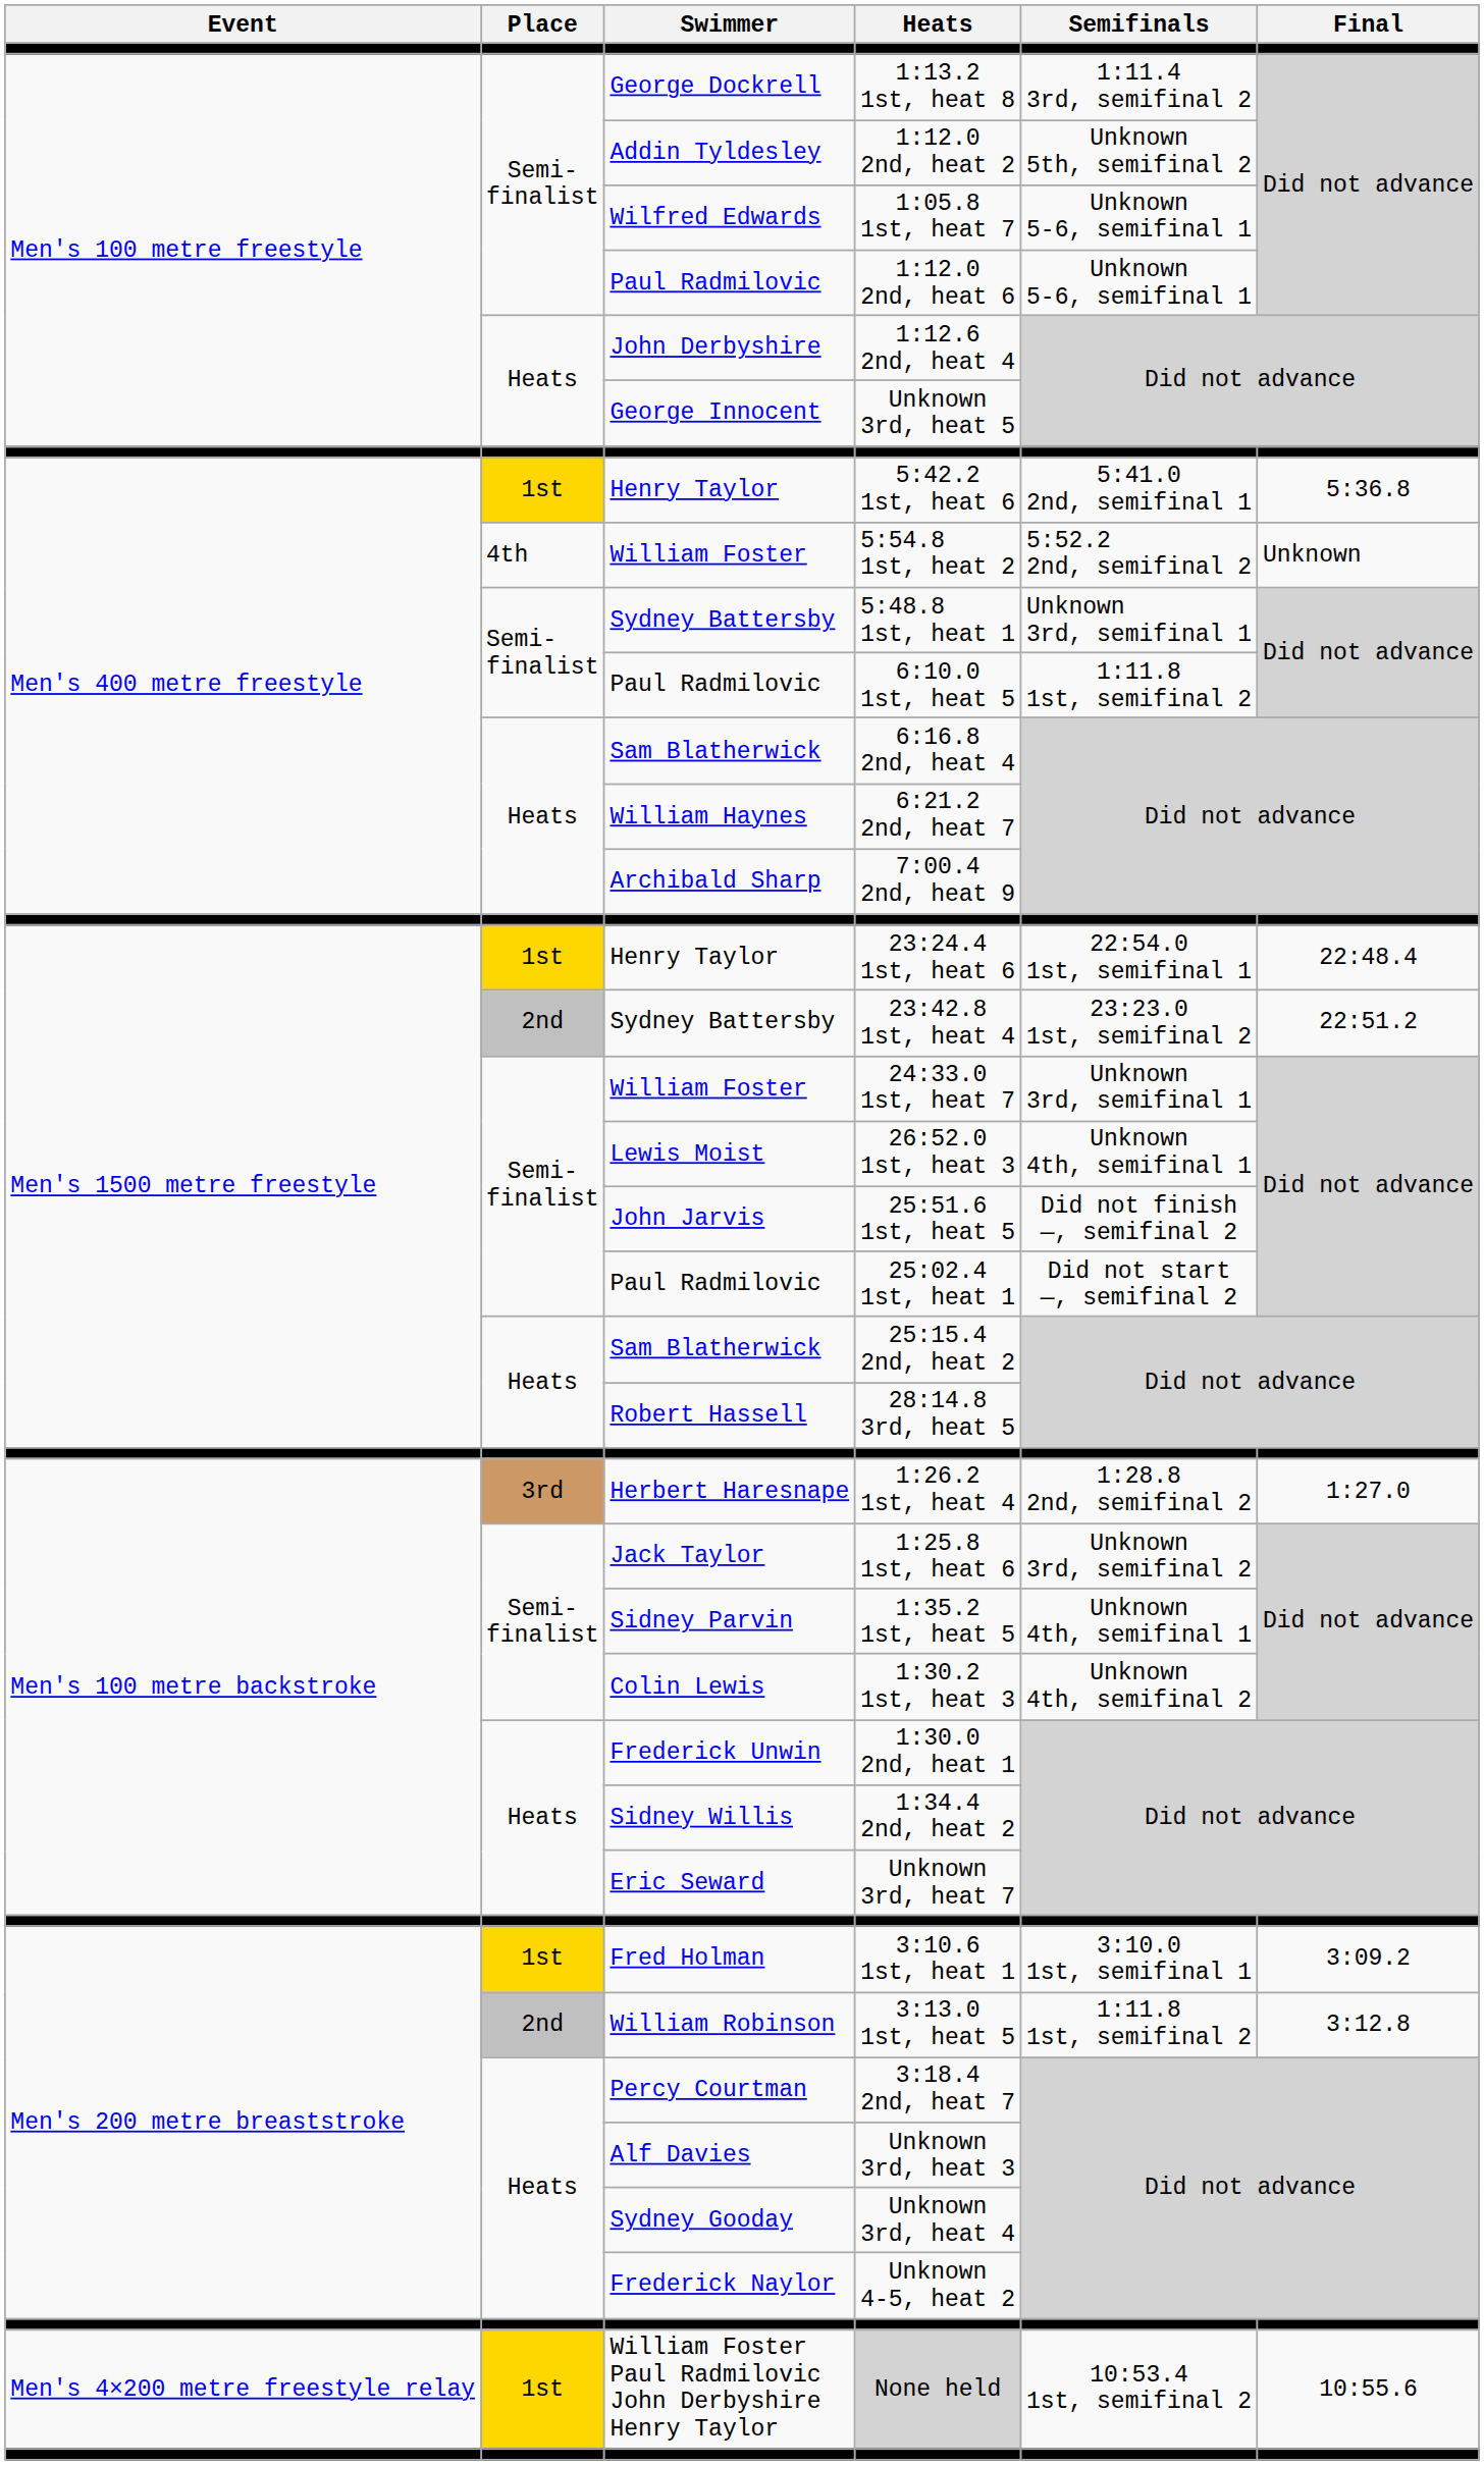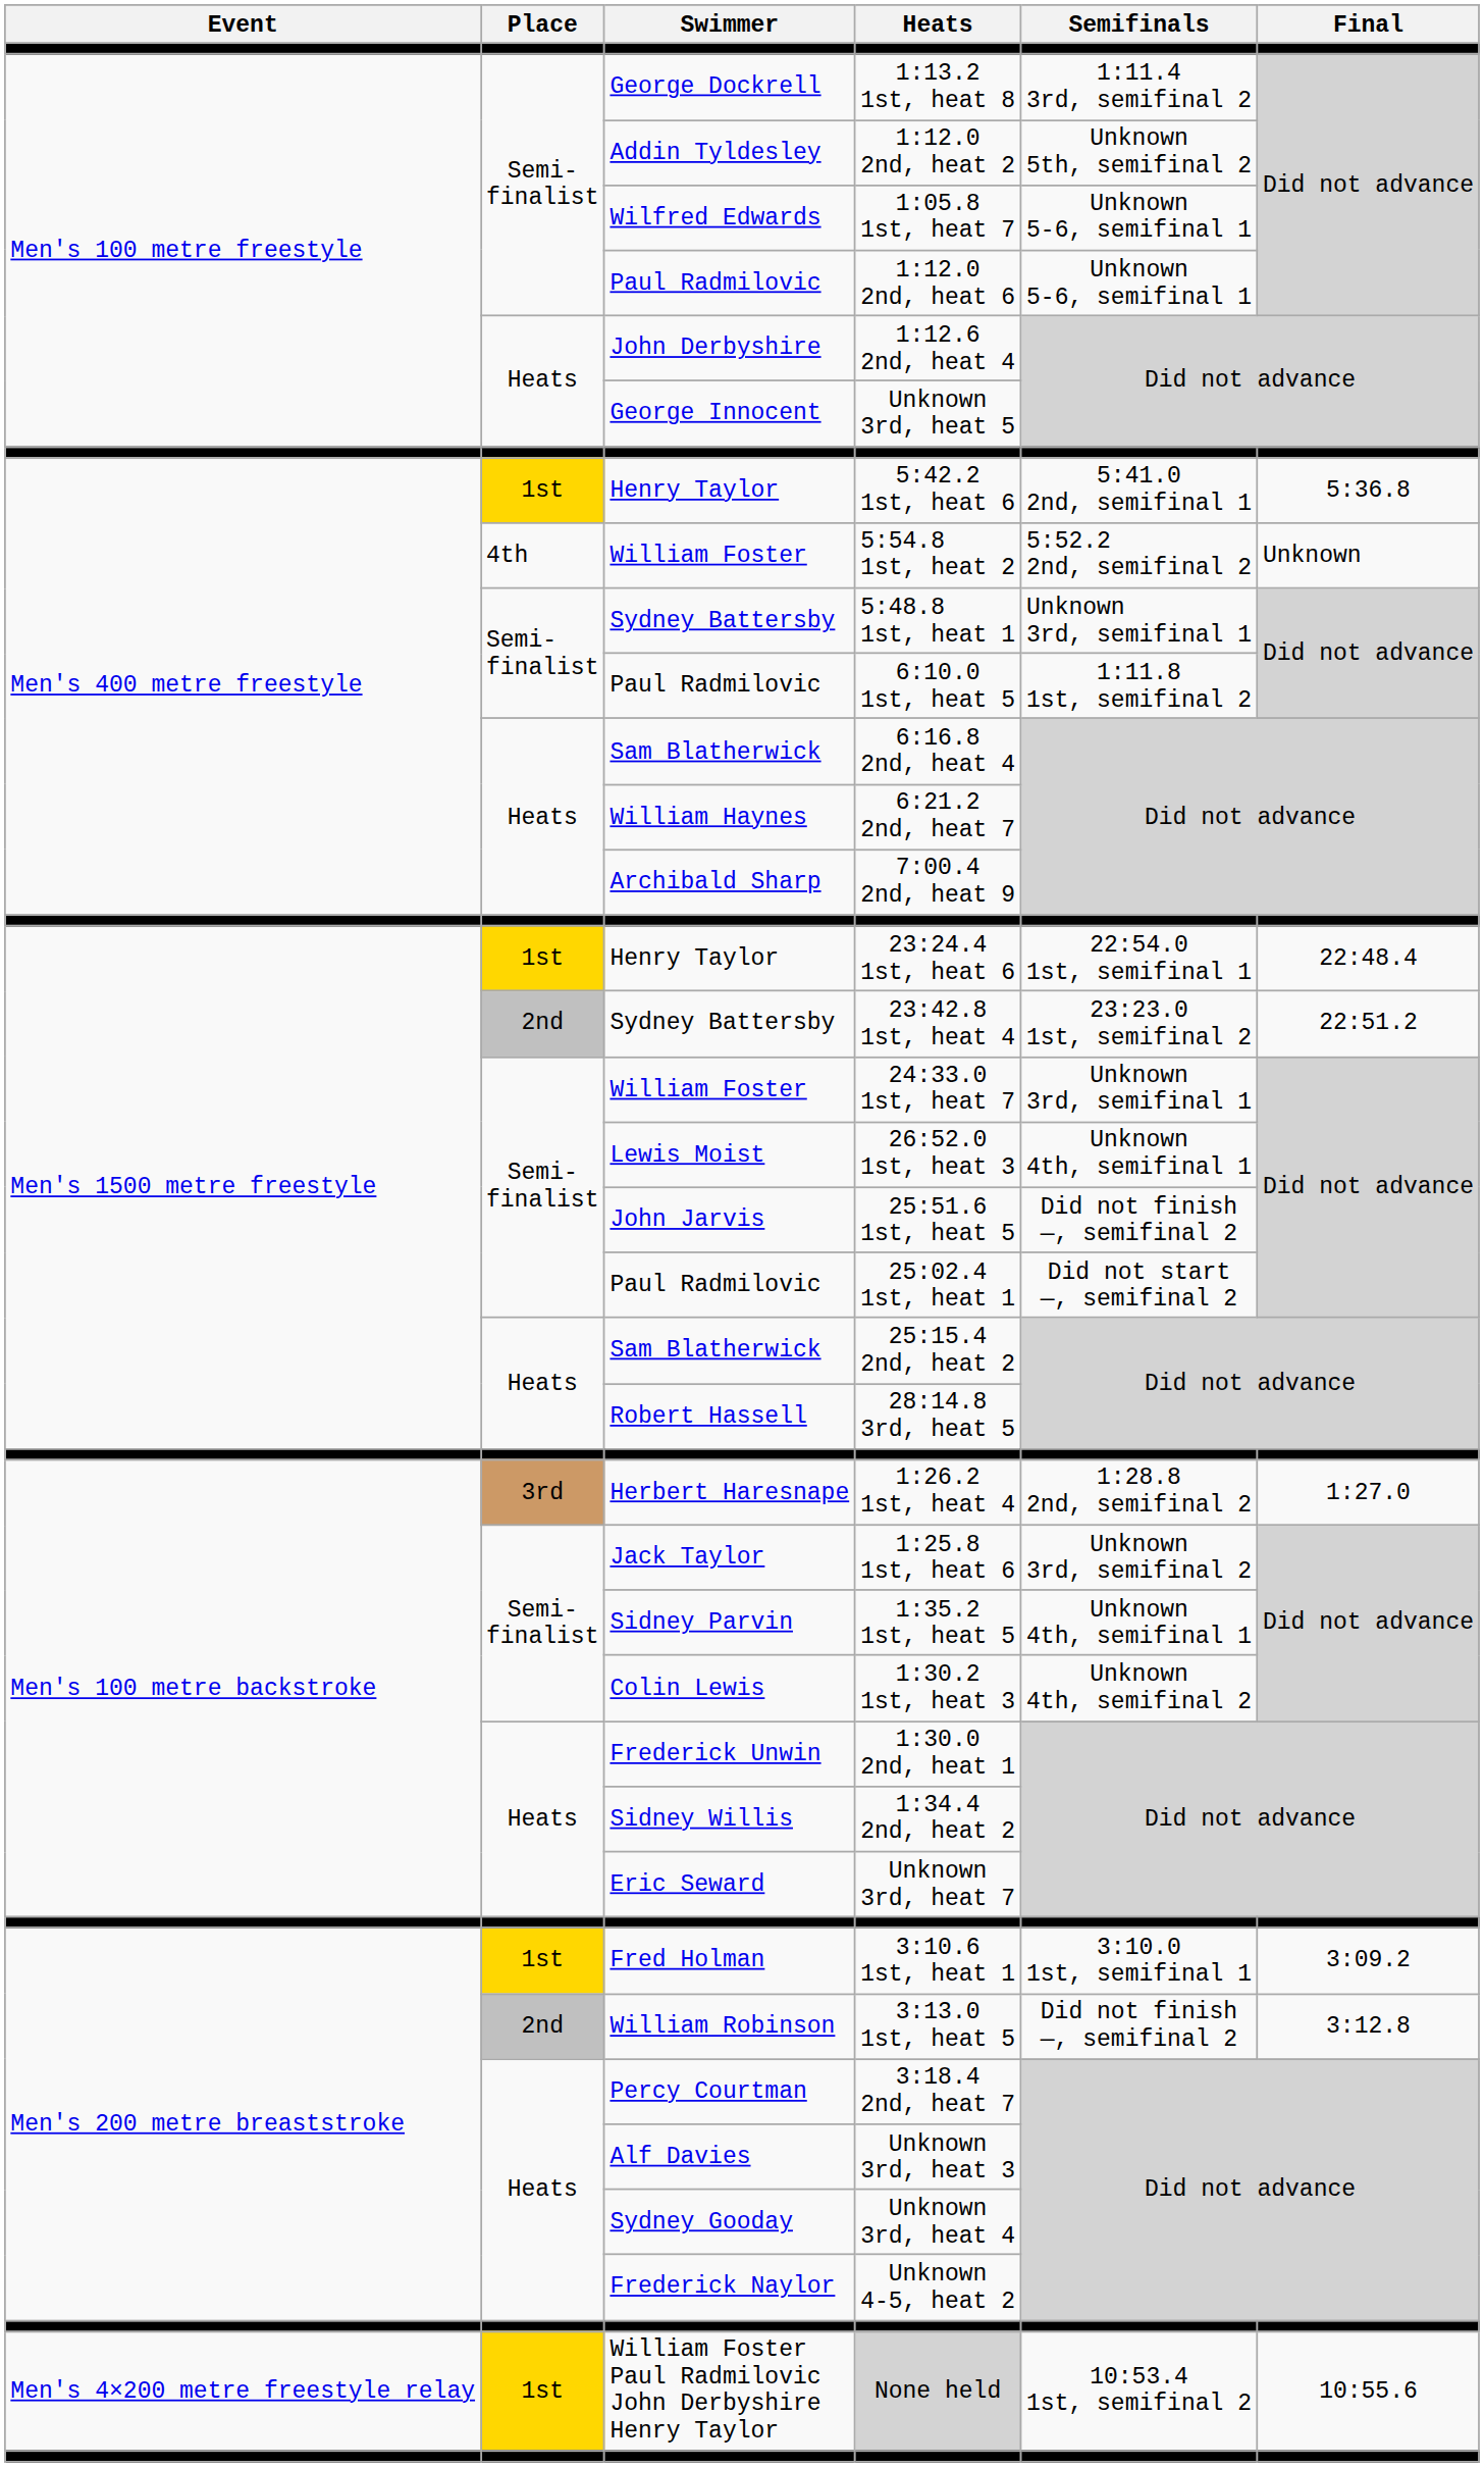3:13.0 1st, heat 5 | Semifinals: 1:11.8 1st, semifinal 2 -> Did not finish —, semifinal 2
